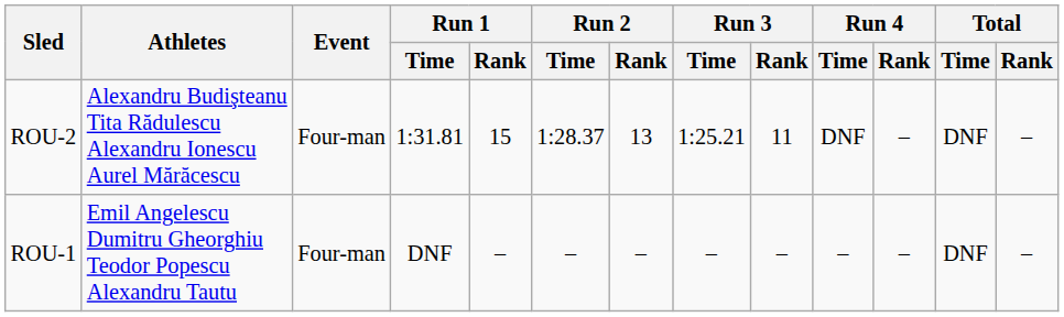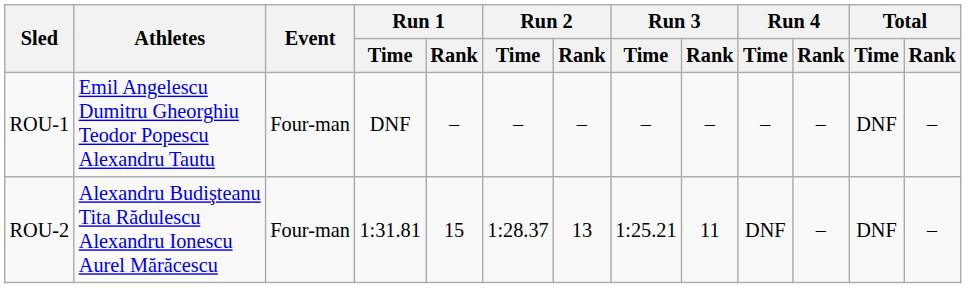rows swapped: ROU-1 <-> ROU-2
